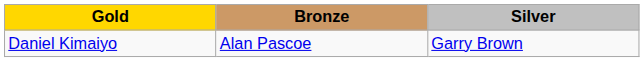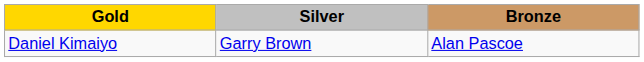columns swapped: Silver <-> Bronze
